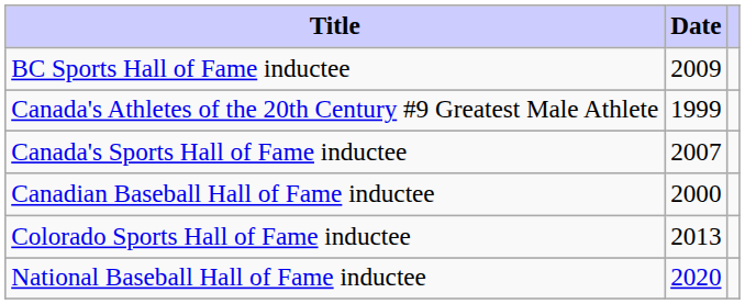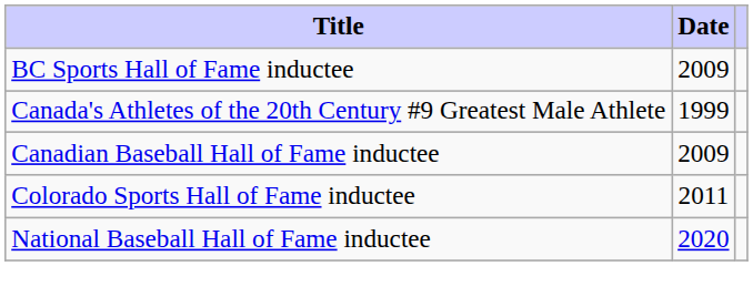- row: Canada's Sports Hall of Fame inductee | 2007
Canadian Baseball Hall of Fame inductee | Date: 2000 -> 2009
Colorado Sports Hall of Fame inductee | Date: 2013 -> 2011
